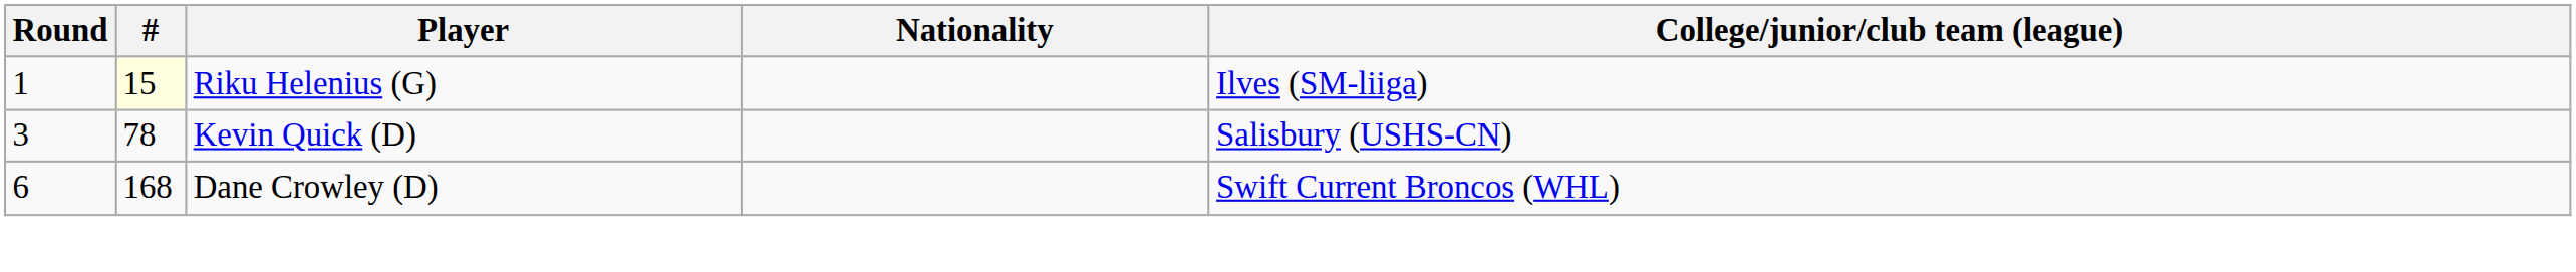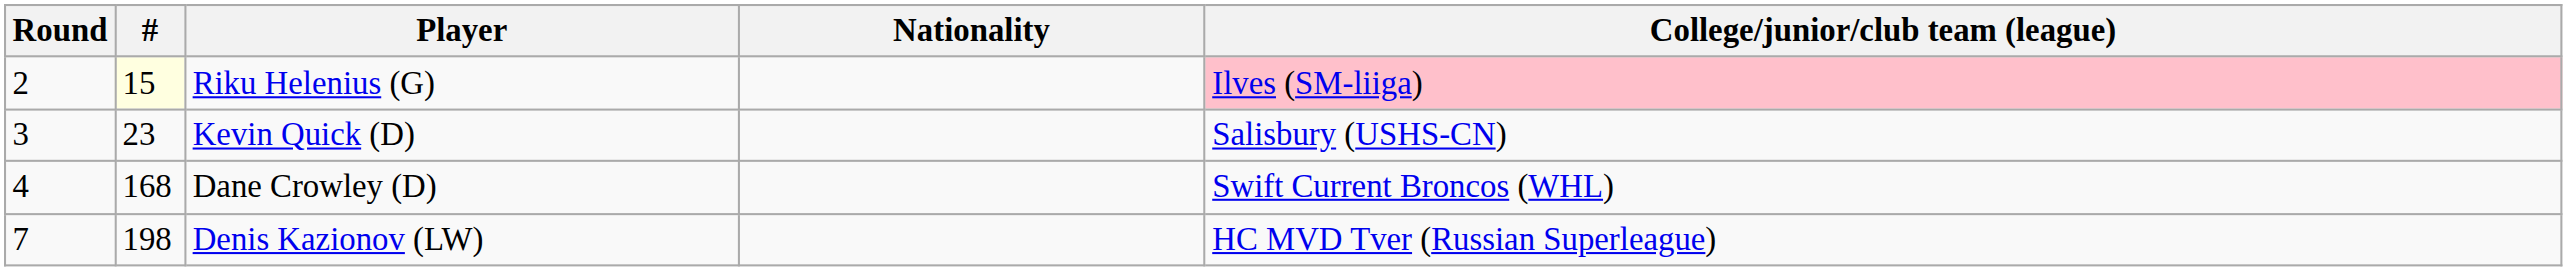Riku Helenius (G) | Round: 1 -> 2
Riku Helenius (G) | College/junior/club team (league): no background -> pink background
Kevin Quick (D) | #: 78 -> 23
Dane Crowley (D) | Round: 6 -> 4
+ row: 7 | 198 | Denis Kazionov (LW) | HC MVD Tver (Russian Superleague)
